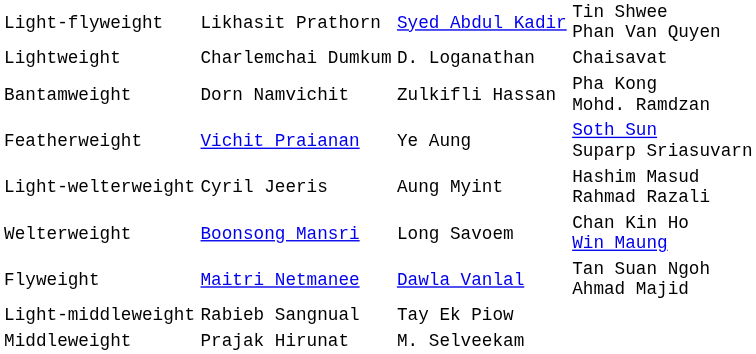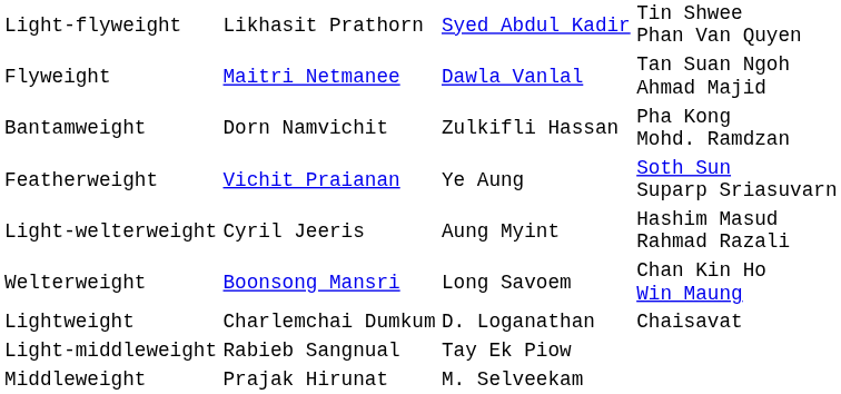rows swapped: Flyweight <-> Lightweight
